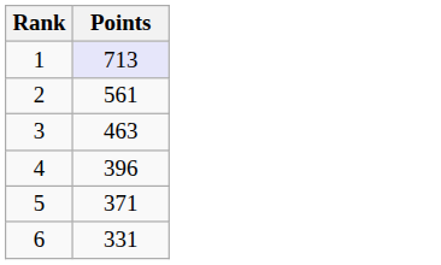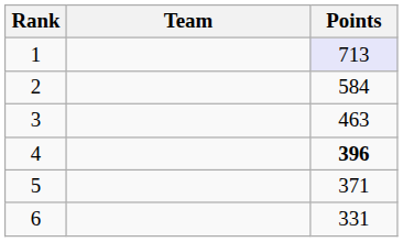+ column: Team
2 | Points: 561 -> 584
4 | Points: normal -> bold
